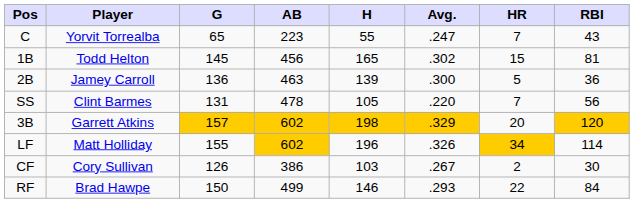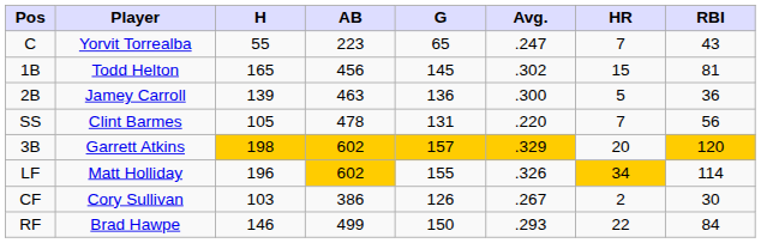columns swapped: G <-> H
